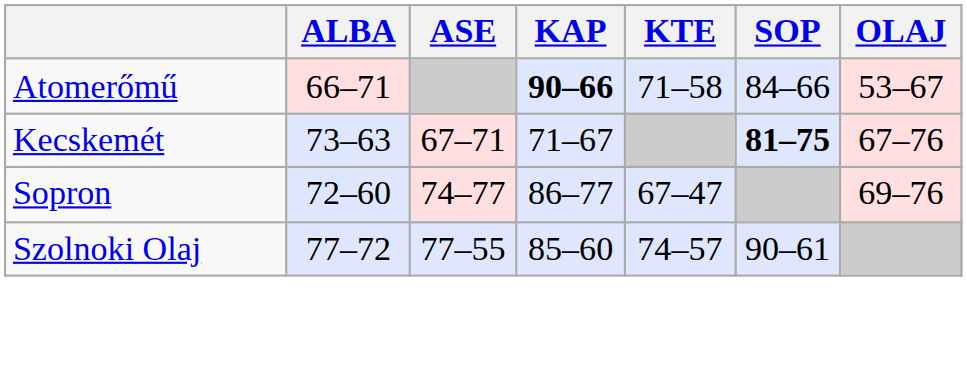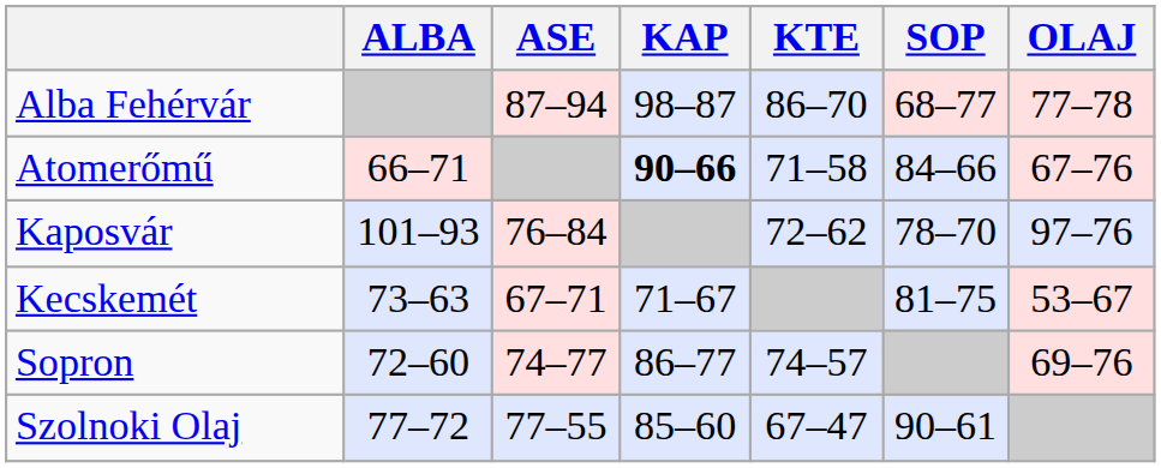+ row: Alba Fehérvár | 87–94 | 98–87 | 86–70 | 68–77 | 77–78
Atomerőmű | OLAJ: 53–67 -> 67–76
+ row: Kaposvár | 101–93 | 76–84 | 72–62 | 78–70 | 97–76
Kecskemét | SOP: bold -> normal
Kecskemét | OLAJ: 67–76 -> 53–67
Sopron | KTE: 67–47 -> 74–57
Szolnoki Olaj | KTE: 74–57 -> 67–47
